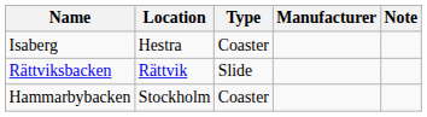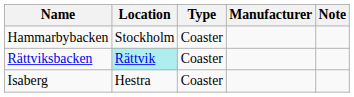rows swapped: Isaberg <-> Hammarbybacken
Rättviksbacken | Location: no background -> paleturquoise background
Rättviksbacken | Type: Slide -> Coaster
